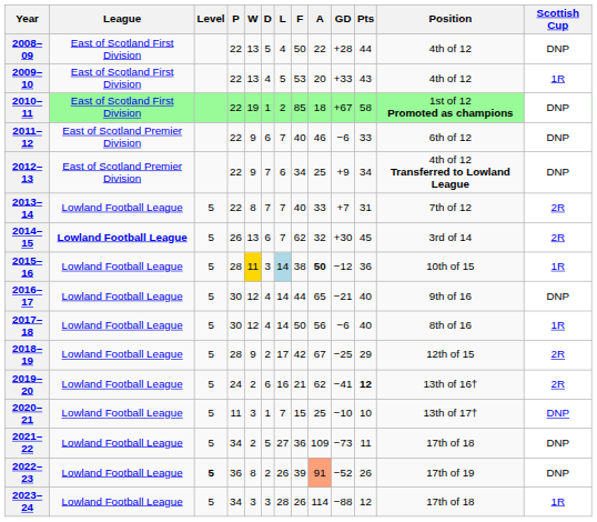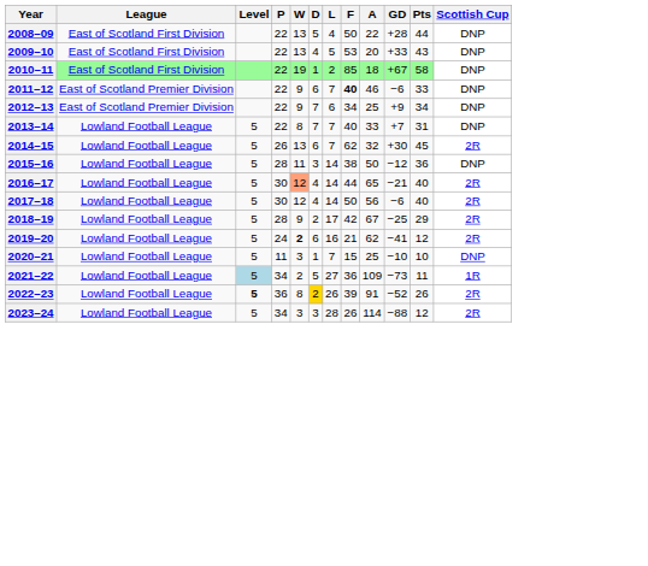- column: Position | 4th of 12 | 4th of 12 | 1st of 12 Promoted as champions | 6th of 12 | 4th of 12 Transferred to Lowland League | 7th of 12 | 3rd of 14 | 10th of 15 | 9th of 16 | 8th of 16 | 12th of 15 | 13th of 16† | 13th of 17† | 17th of 18 | 17th of 19 | 17th of 18
2009–10 | Scottish Cup: 1R -> DNP
2011–12 | F: normal -> bold
2013–14 | Scottish Cup: 2R -> DNP
2014–15 | League: bold -> normal
2015–16 | W: gold background -> no background
2015–16 | L: lightblue background -> no background
2015–16 | A: bold -> normal
2015–16 | Scottish Cup: 1R -> DNP
2016–17 | W: no background -> lightsalmon background
2016–17 | Scottish Cup: DNP -> 2R
2017–18 | Scottish Cup: 1R -> 2R
2019–20 | W: normal -> bold
2019–20 | Pts: bold -> normal
2021–22 | Level: no background -> lightblue background
2021–22 | Scottish Cup: DNP -> 1R
2022–23 | D: no background -> gold background
2022–23 | A: lightsalmon background -> no background
2022–23 | Scottish Cup: DNP -> 2R
2023–24 | Scottish Cup: 1R -> 2R
